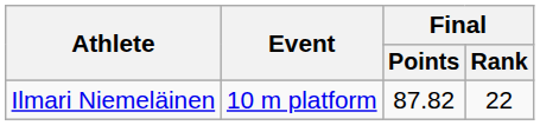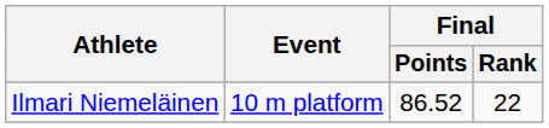Ilmari Niemeläinen | Final / Points: 87.82 -> 86.52
